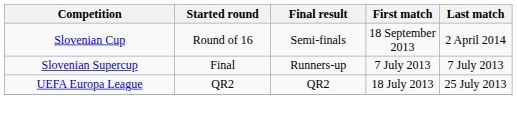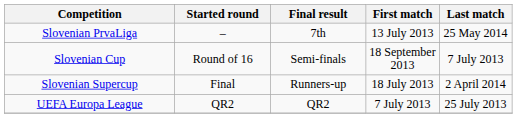+ row: Slovenian PrvaLiga | – | 7th | 13 July 2013 | 25 May 2014
Slovenian Cup | Last match: 2 April 2014 -> 7 July 2013
Slovenian Supercup | First match: 7 July 2013 -> 18 July 2013
Slovenian Supercup | Last match: 7 July 2013 -> 2 April 2014
UEFA Europa League | First match: 18 July 2013 -> 7 July 2013
